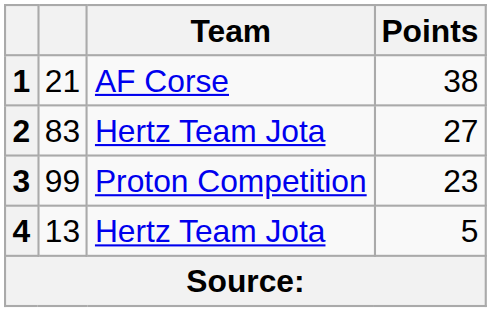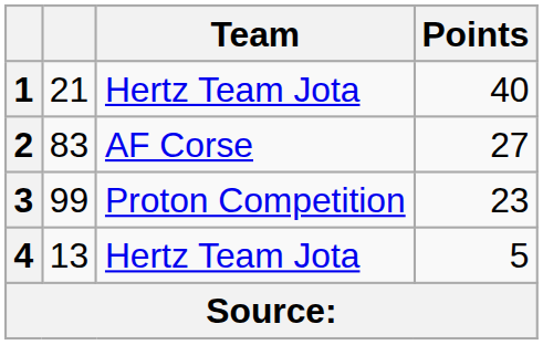1 | Team: AF Corse -> Hertz Team Jota
1 | Points: 38 -> 40
2 | Team: Hertz Team Jota -> AF Corse
